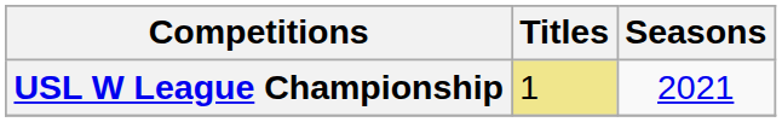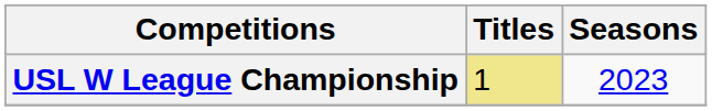USL W League Championship | Seasons: 2021 -> 2023
